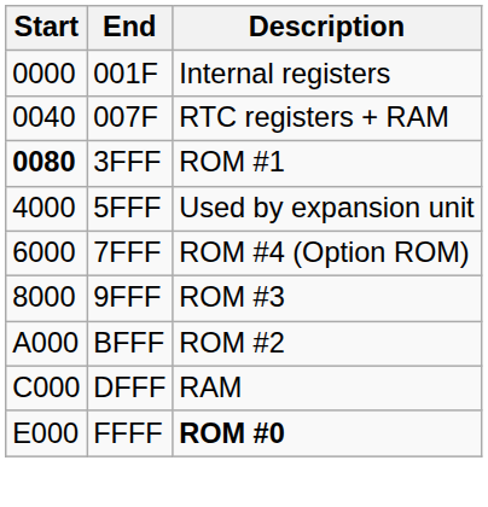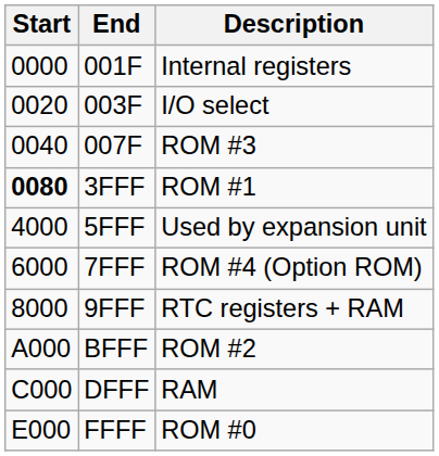+ row: 0020 | 003F | I/O select
007F | Description: RTC registers + RAM -> ROM #3
9FFF | Description: ROM #3 -> RTC registers + RAM
FFFF | Description: bold -> normal
